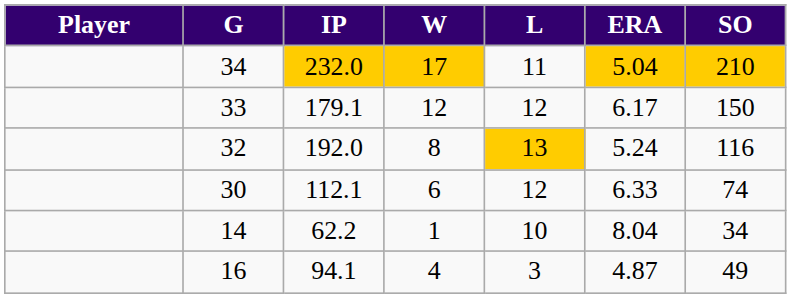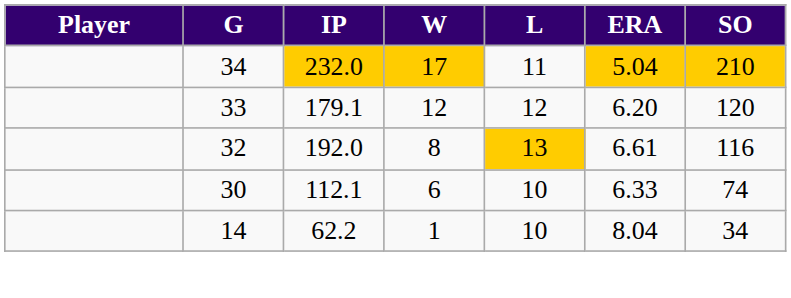33 | ERA: 6.17 -> 6.20
33 | SO: 150 -> 120
32 | ERA: 5.24 -> 6.61
30 | L: 12 -> 10
- row: 16 | 94.1 | 4 | 3 | 4.87 | 49
